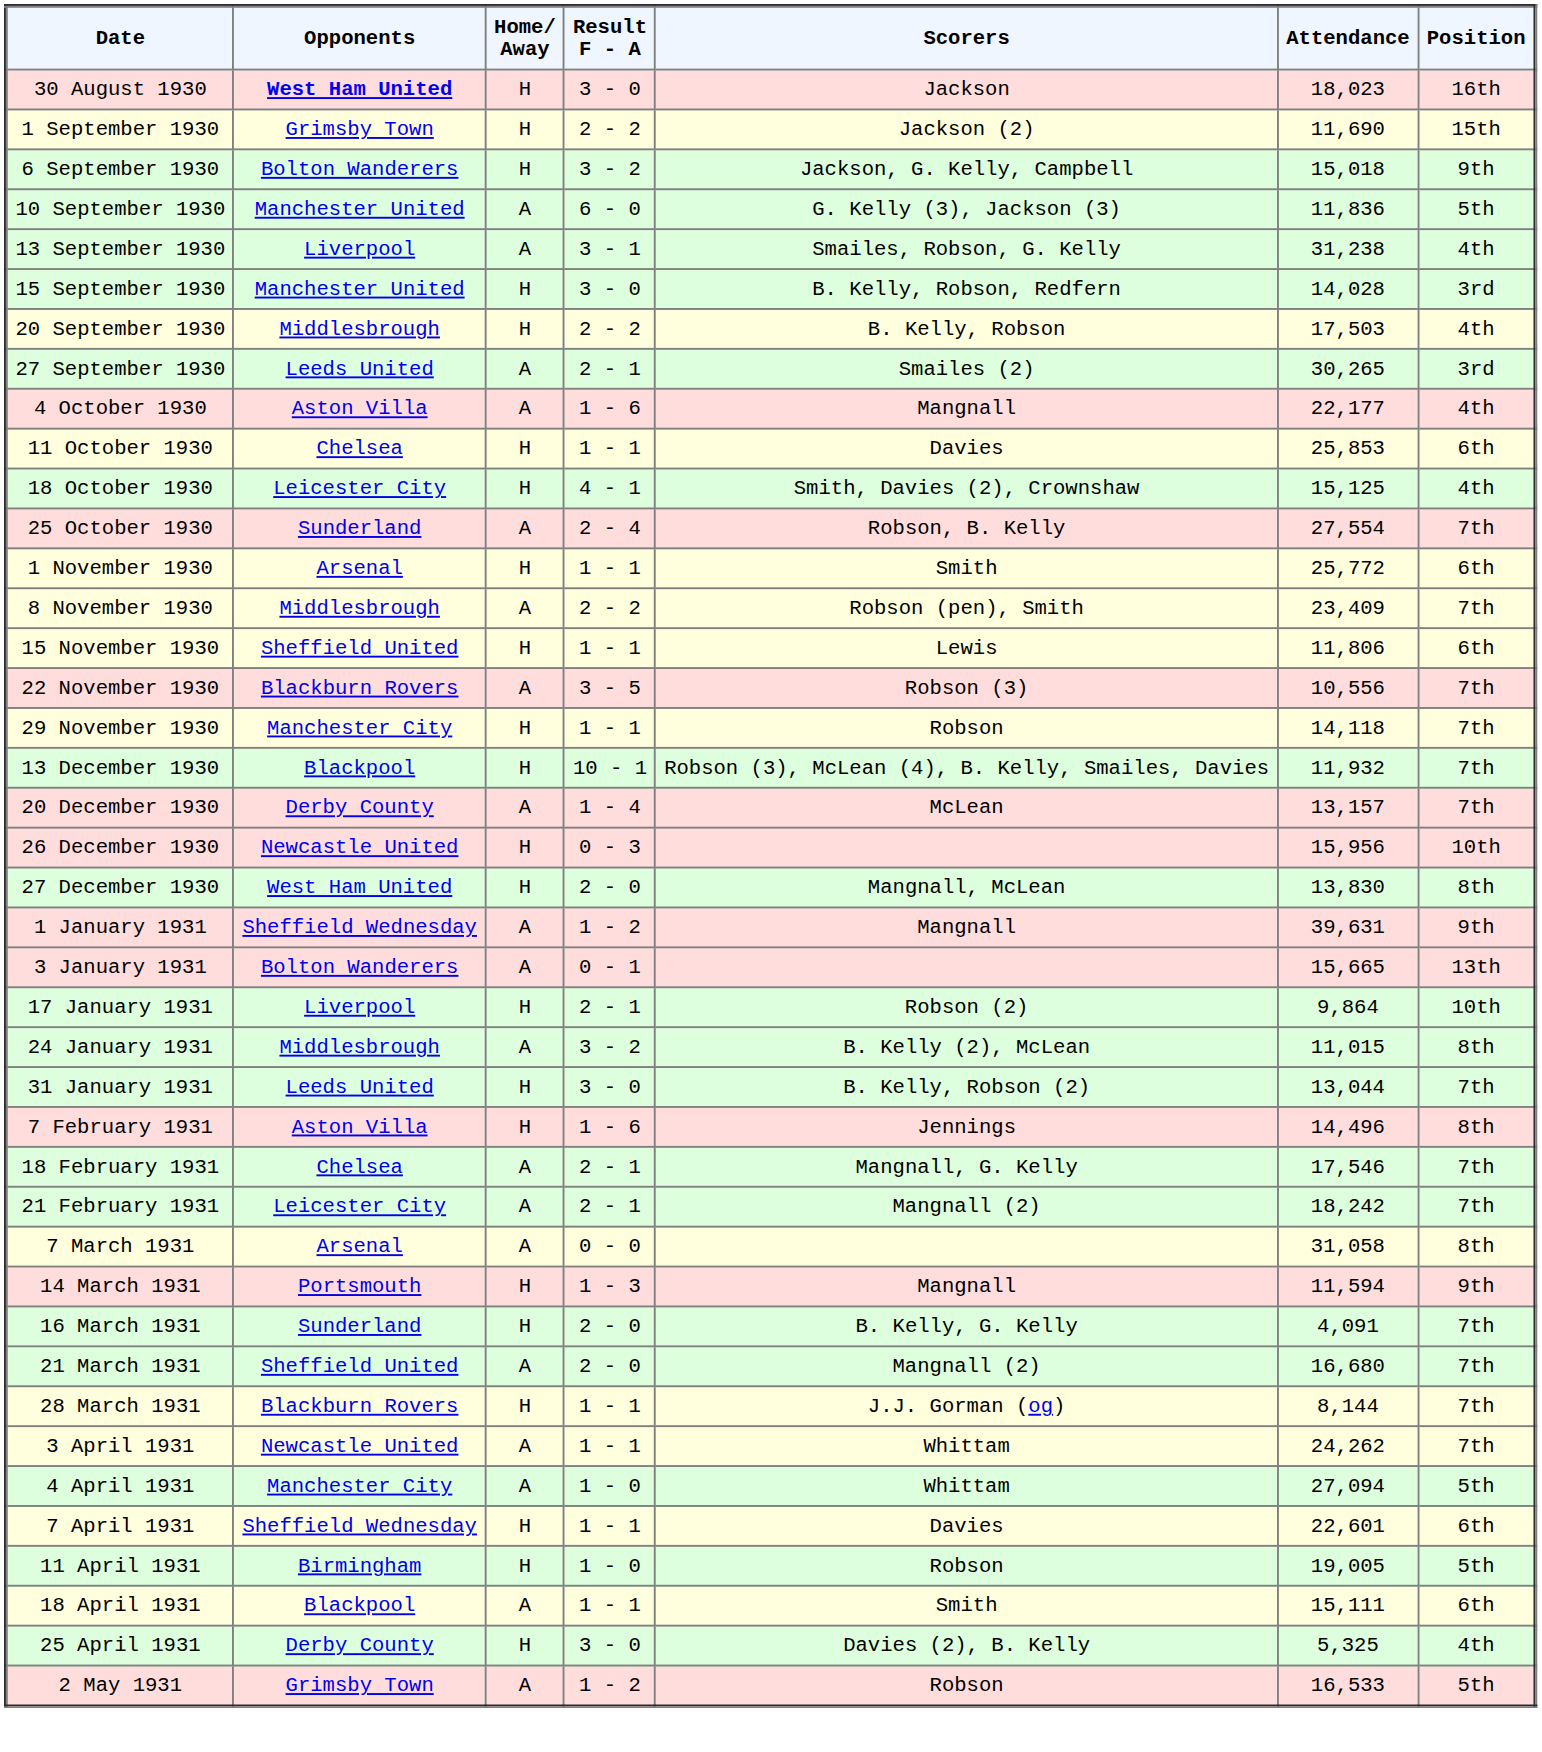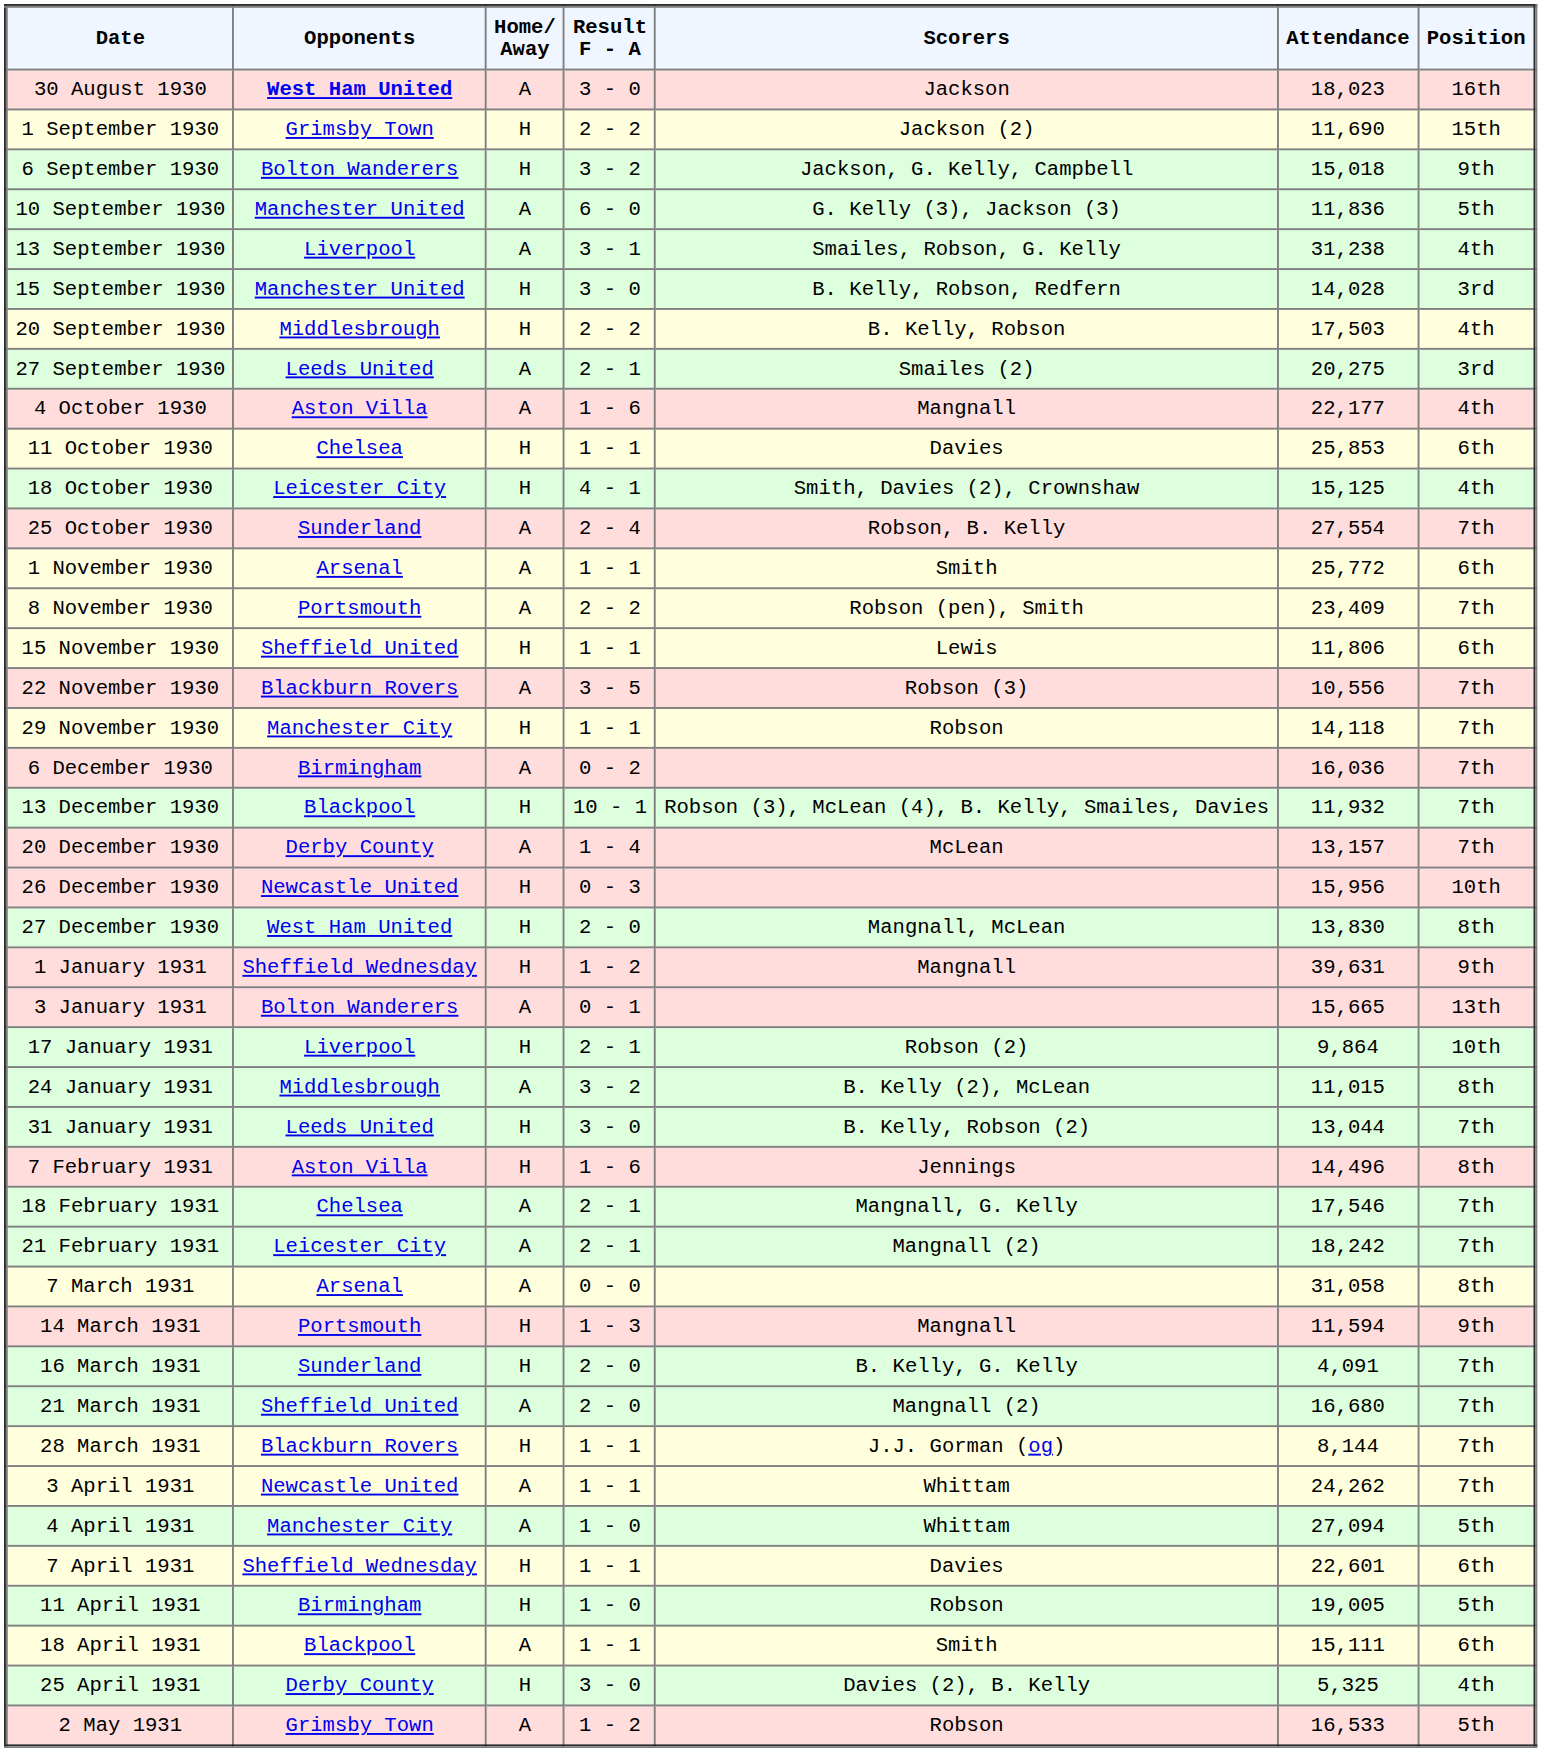30 August 1930 | Home/ Away: H -> A
27 September 1930 | Attendance: 30,265 -> 20,275
1 November 1930 | Home/ Away: H -> A
8 November 1930 | Opponents: Middlesbrough -> Portsmouth
+ row: 6 December 1930 | Birmingham | A | 0 - 2 | 16,036 | 7th
1 January 1931 | Home/ Away: A -> H
